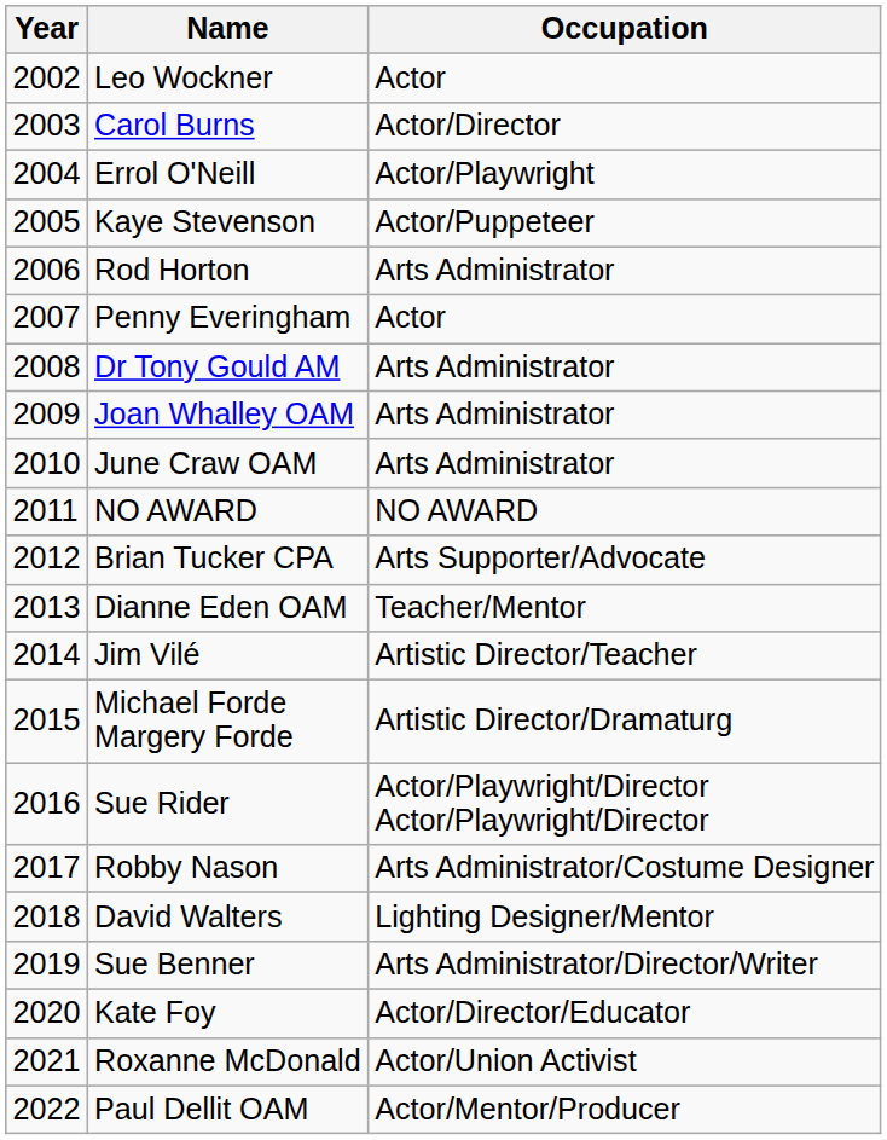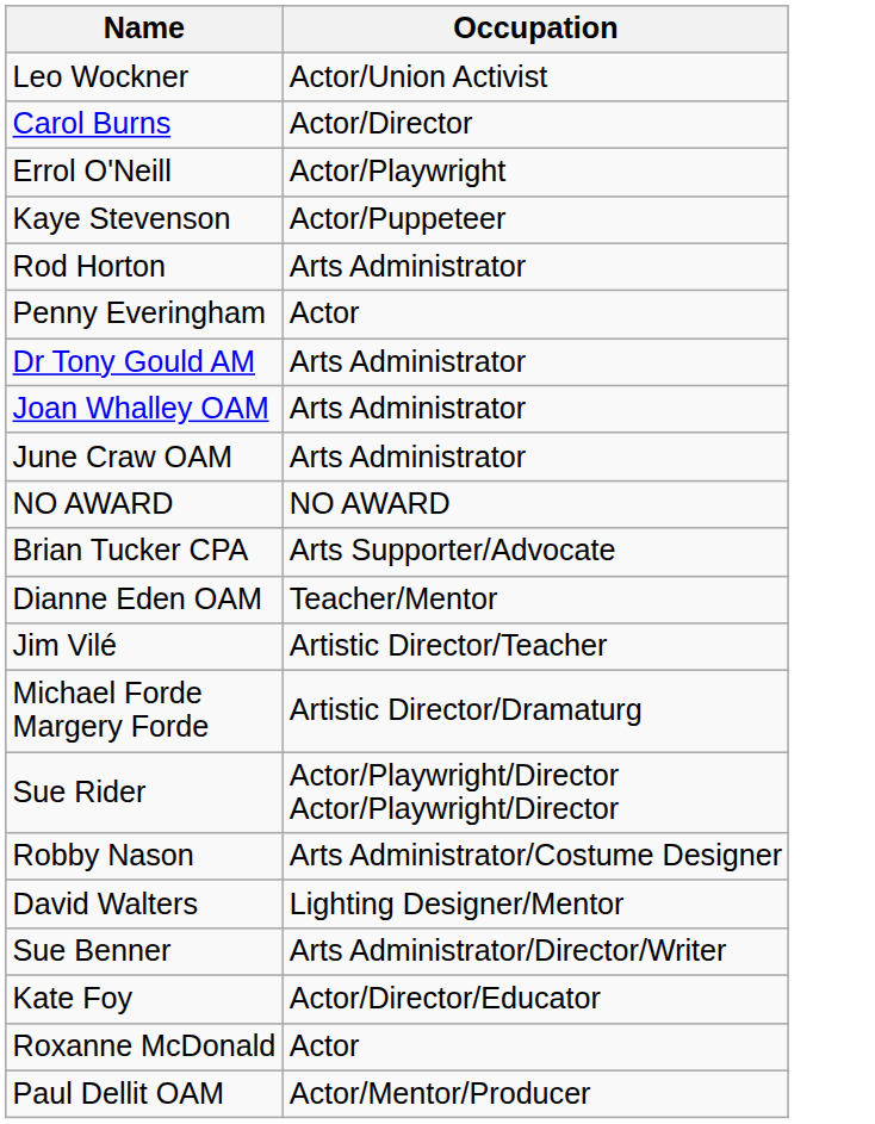- column: Year | 2002 | 2003 | 2004 | 2005 | 2006 | 2007 | 2008 | 2009 | 2010 | 2011 | 2012 | 2013 | 2014 | 2015 | 2016 | 2017 | 2018 | 2019 | 2020 | 2021 | 2022
Leo Wockner | Occupation: Actor -> Actor/Union Activist
Roxanne McDonald | Occupation: Actor/Union Activist -> Actor
